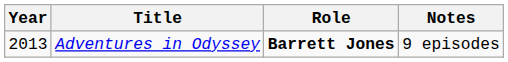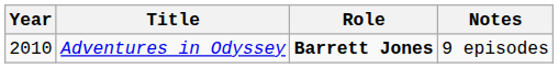Adventures in Odyssey | Year: 2013 -> 2010
